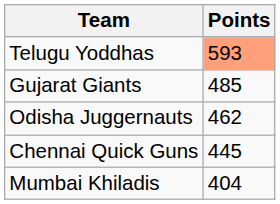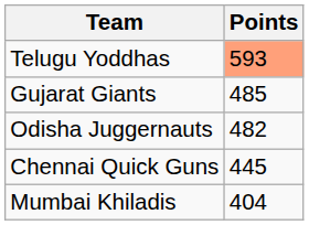Odisha Juggernauts | Points: 462 -> 482
